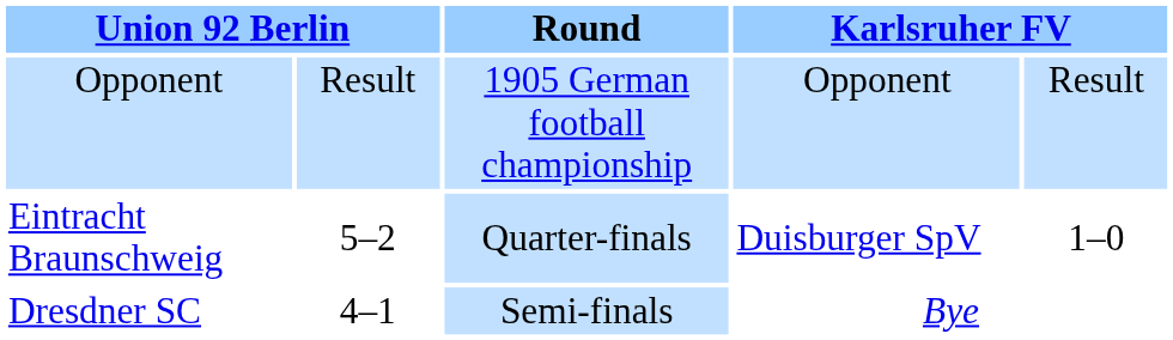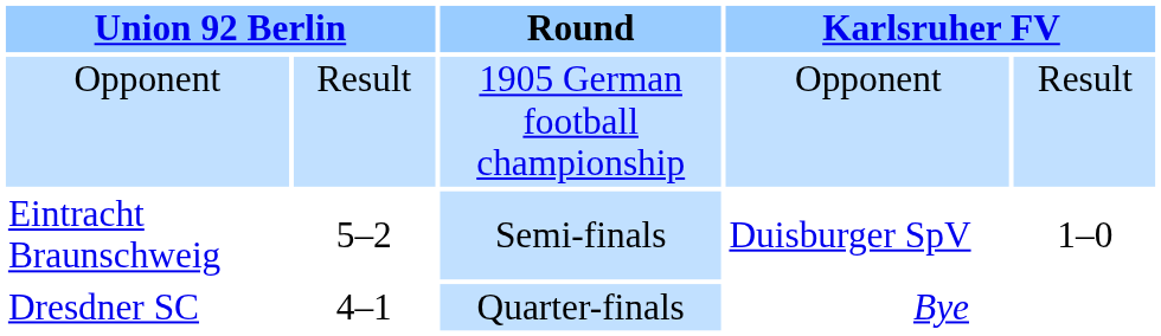Eintracht Braunschweig | Round: Quarter-finals -> Semi-finals
Dresdner SC | Round: Semi-finals -> Quarter-finals
